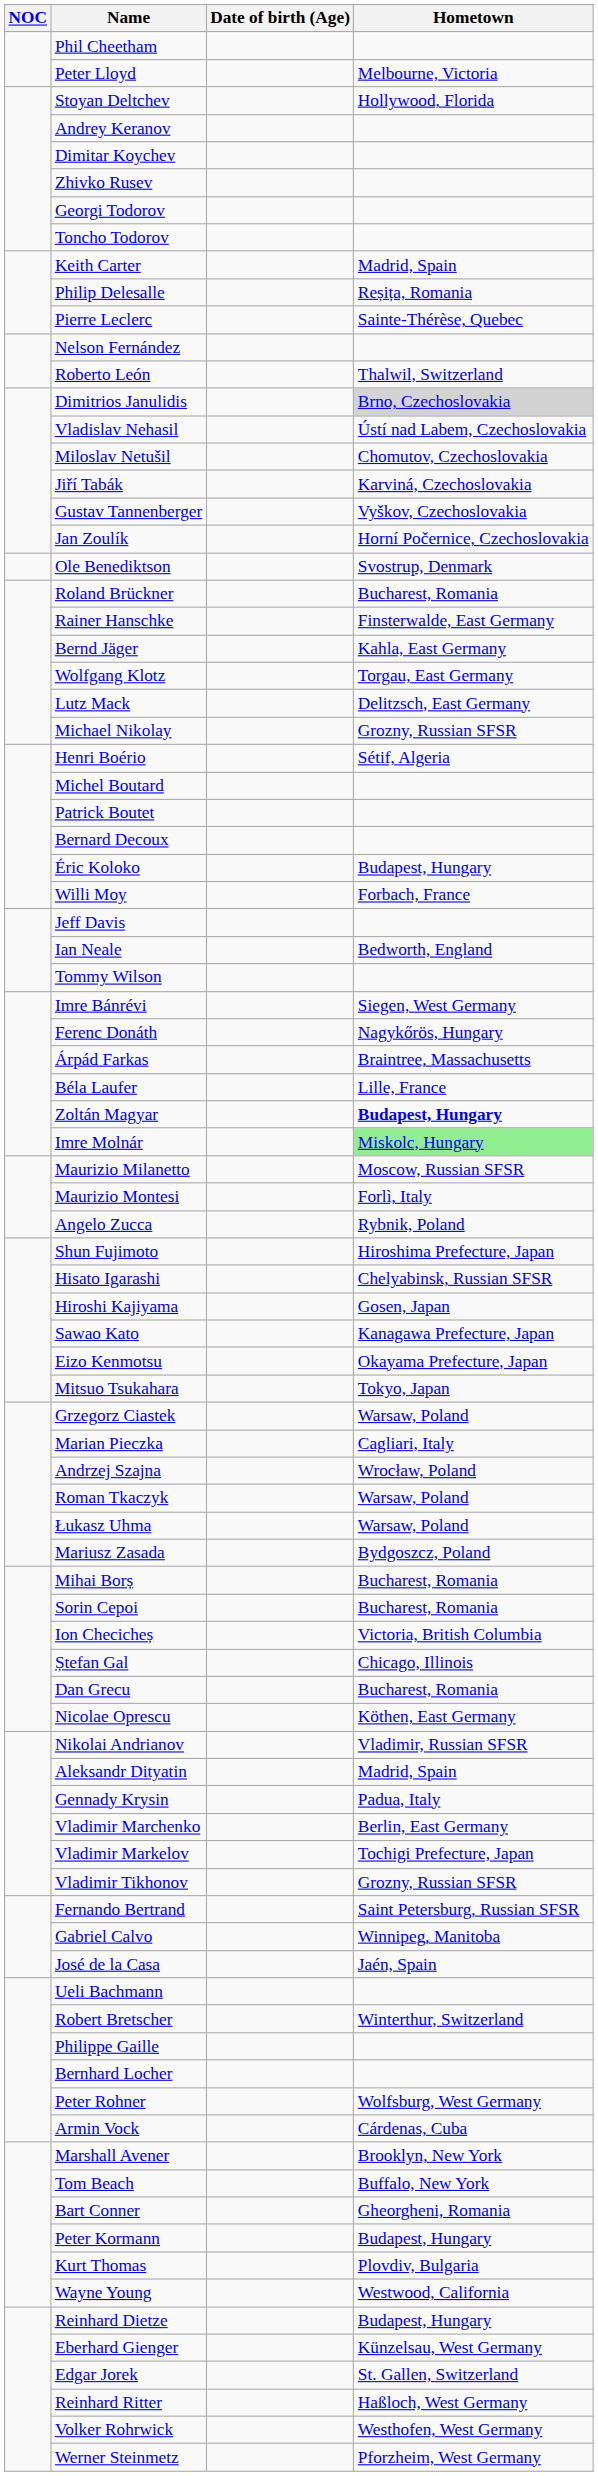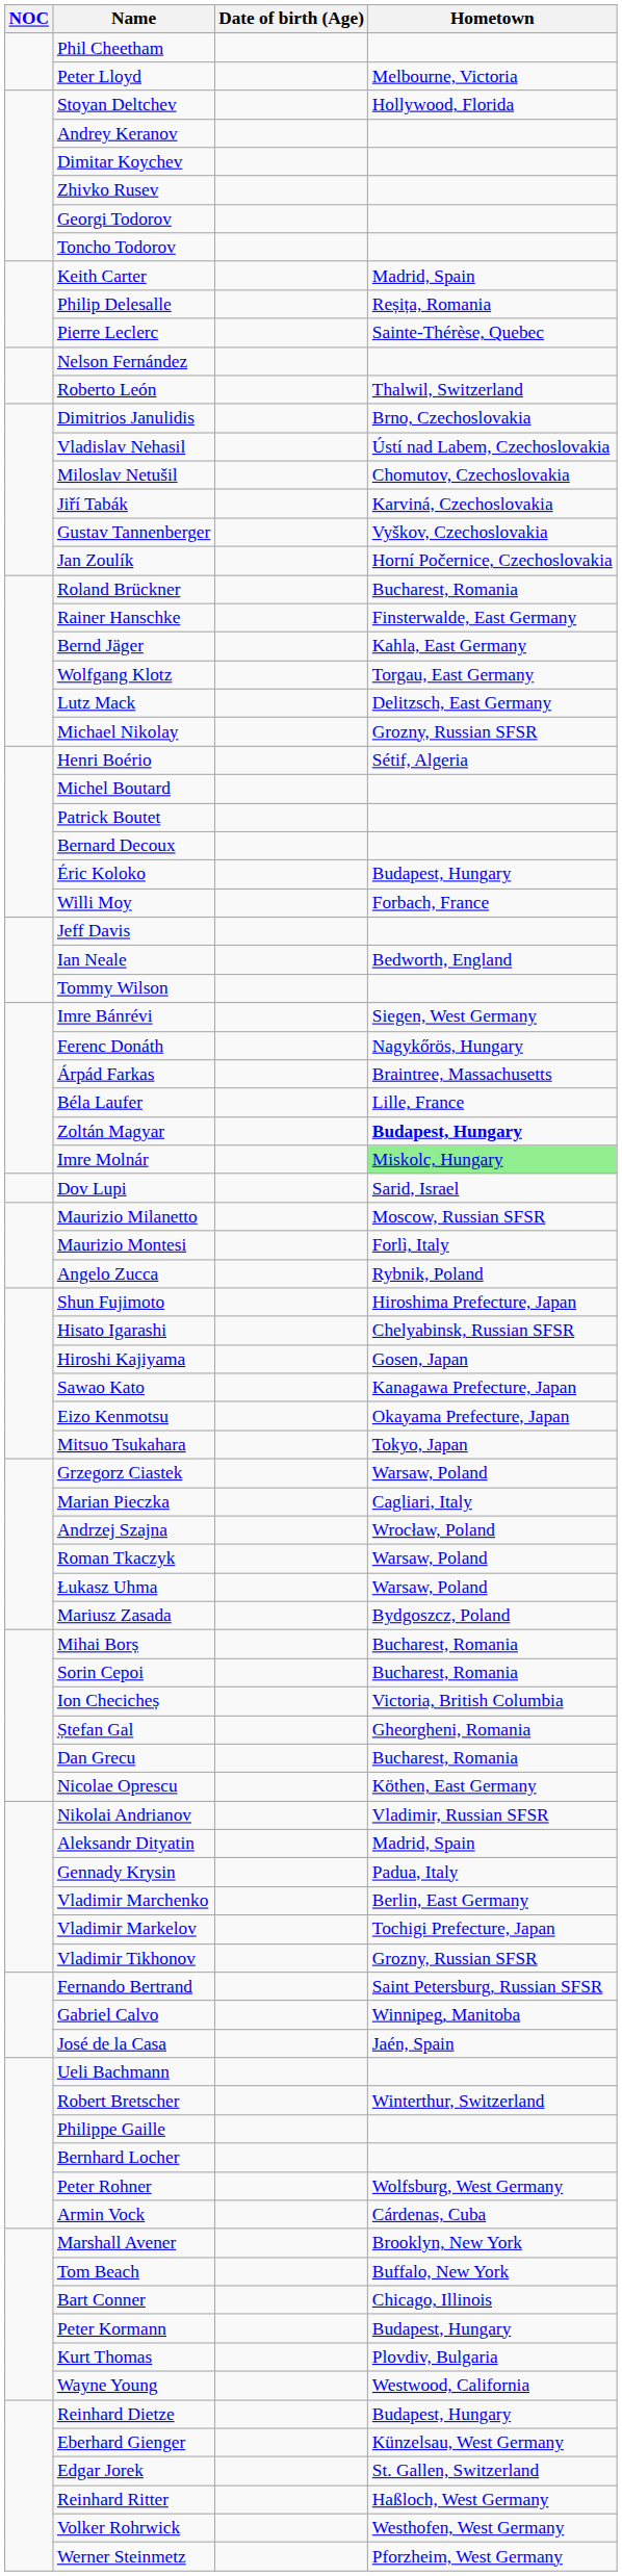Dimitrios Janulidis | Hometown: lightgrey background -> no background
- row: Ole Benediktson | Svostrup, Denmark
+ row: Dov Lupi | Sarid, Israel
Ștefan Gal | Hometown: Chicago, Illinois -> Gheorgheni, Romania
Bart Conner | Hometown: Gheorgheni, Romania -> Chicago, Illinois
